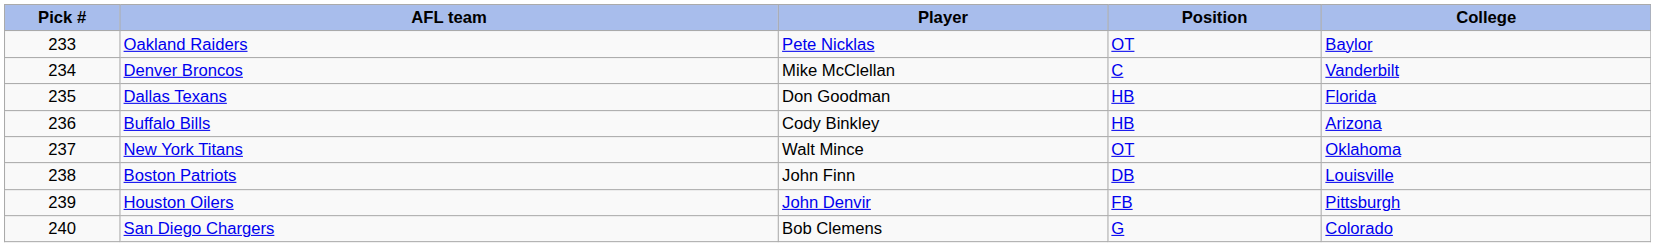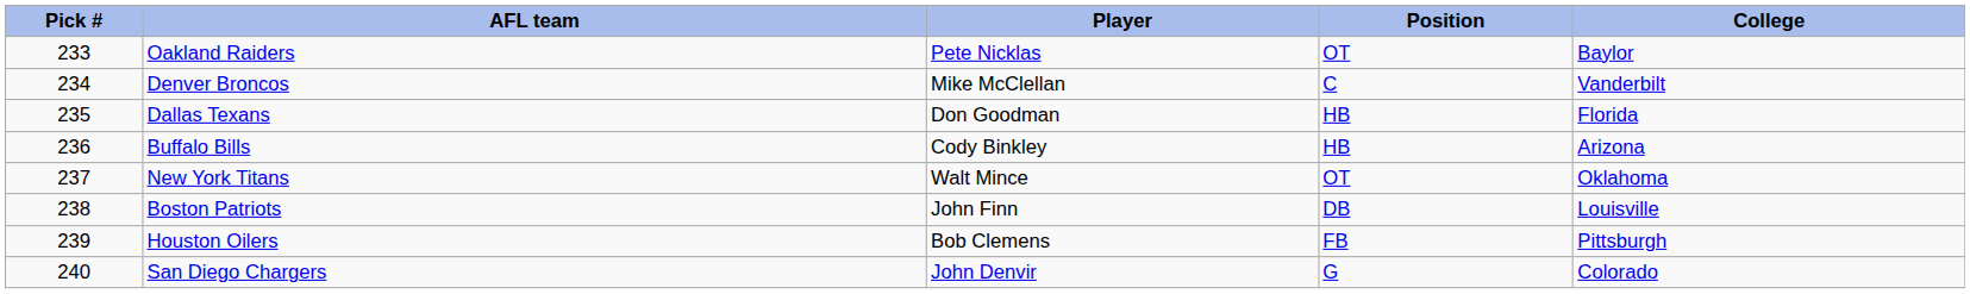Houston Oilers | Player: John Denvir -> Bob Clemens
San Diego Chargers | Player: Bob Clemens -> John Denvir
